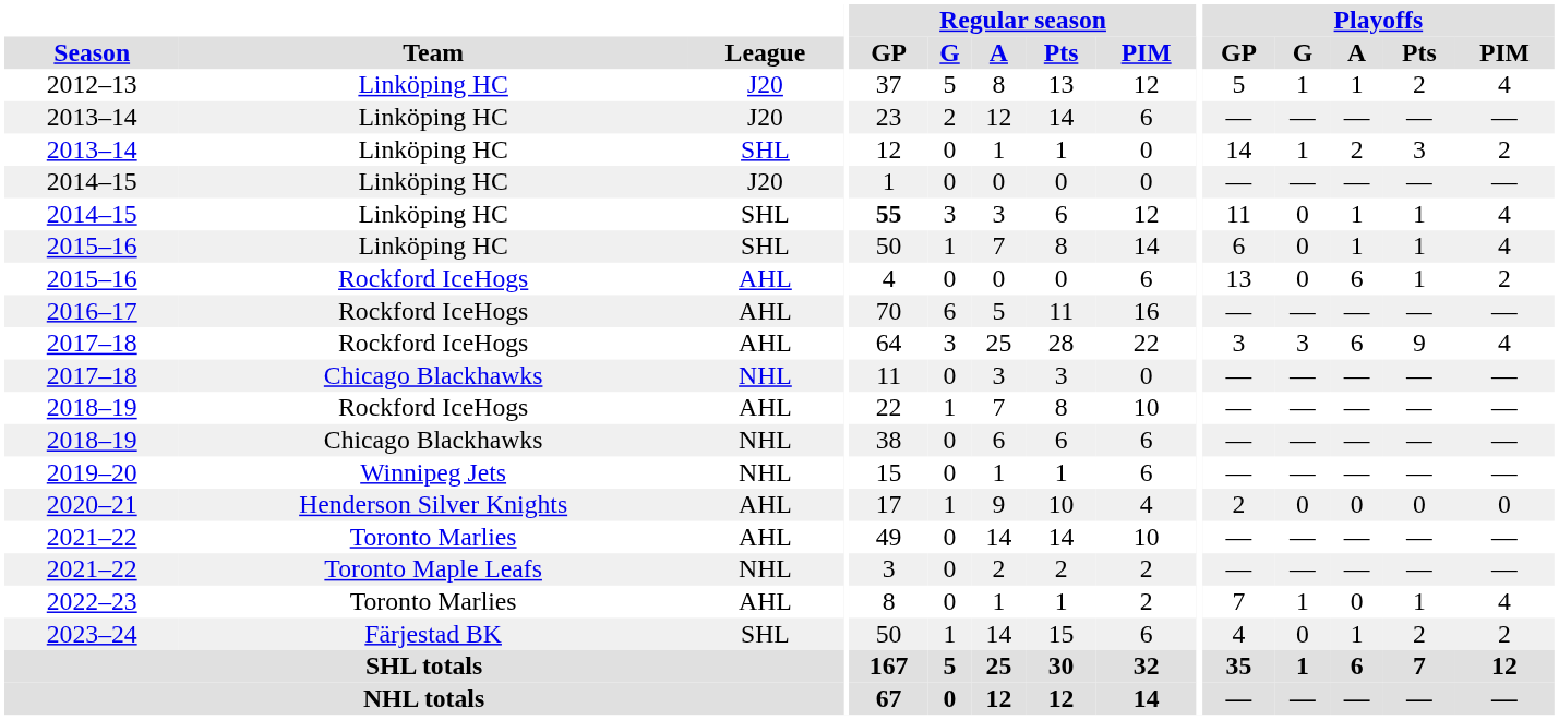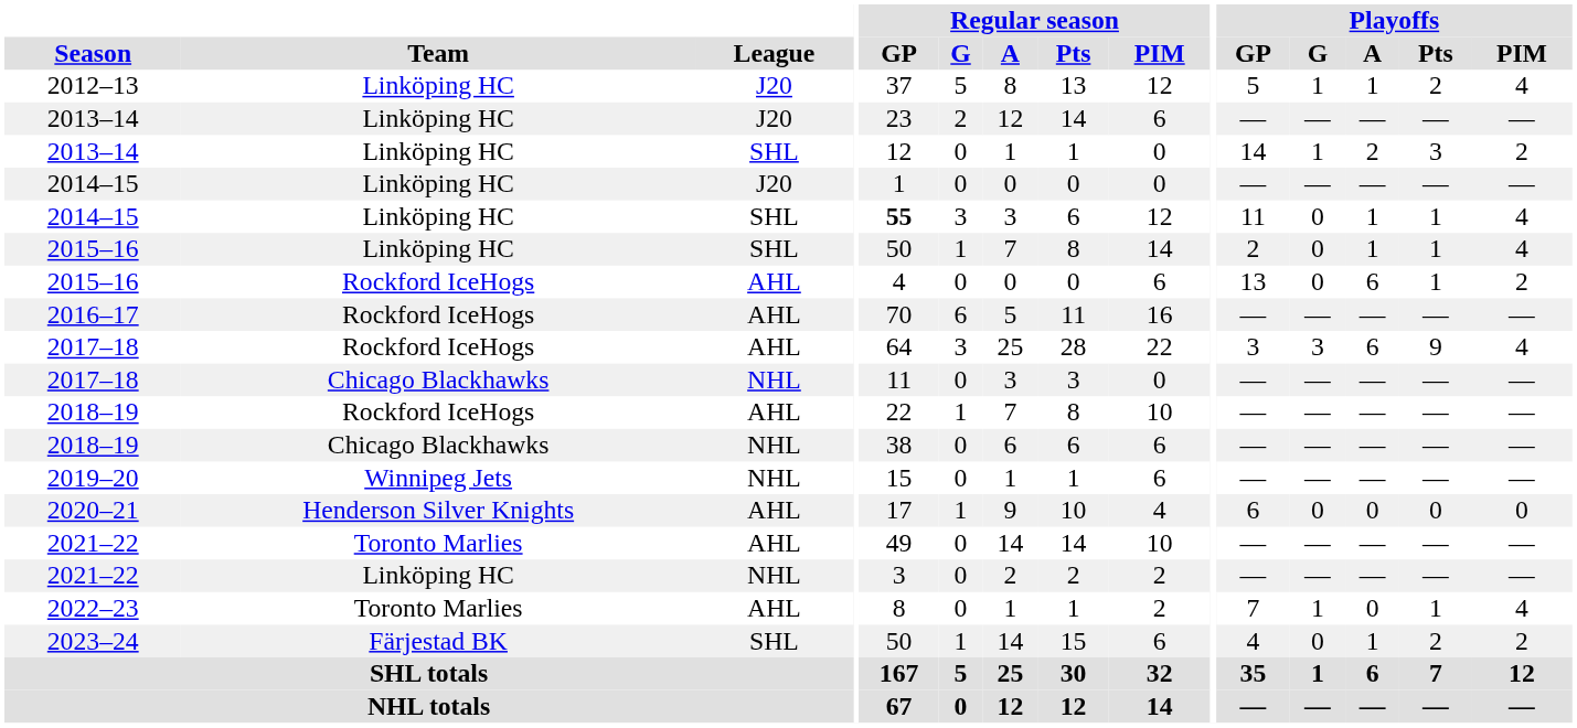2015–16 / SHL | Playoffs / GP: 6 -> 2
2020–21 | Playoffs / GP: 2 -> 6
2021–22 / NHL | Team: Toronto Maple Leafs -> Linköping HC
